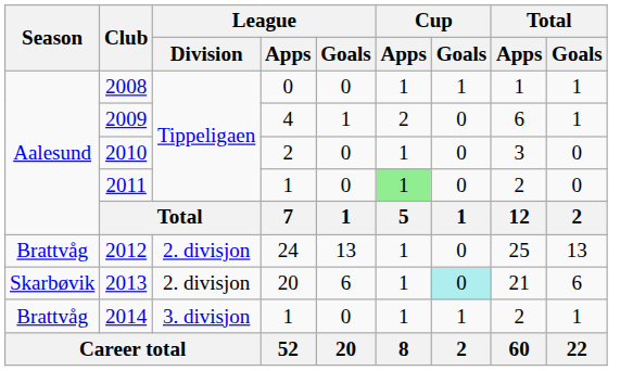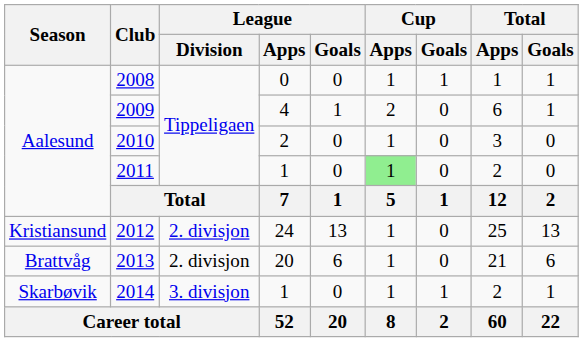2012 | Season: Brattvåg -> Kristiansund
2013 | Season: Skarbøvik -> Brattvåg
2013 | Cup / Goals: paleturquoise background -> no background
2014 | Season: Brattvåg -> Skarbøvik
